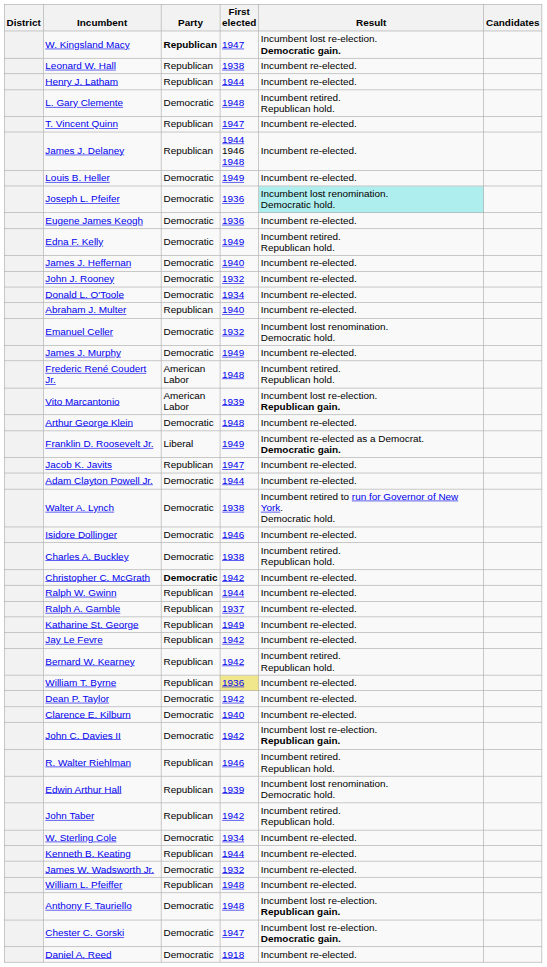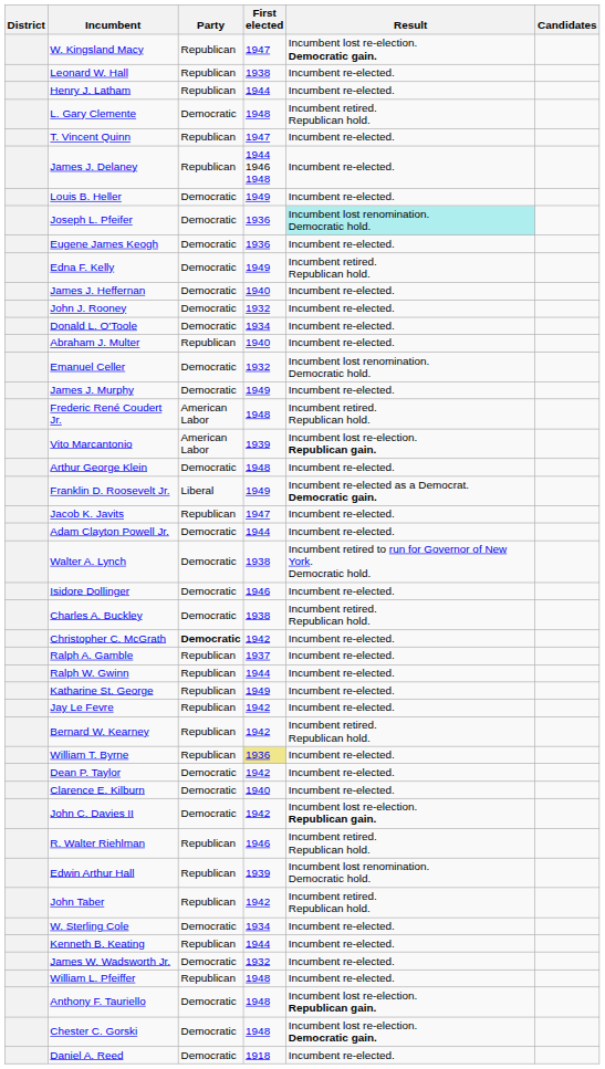W. Kingsland Macy | Party: bold -> normal
rows swapped: Ralph W. Gwinn <-> Ralph A. Gamble
Chester C. Gorski | First elected: 1947 -> 1948
